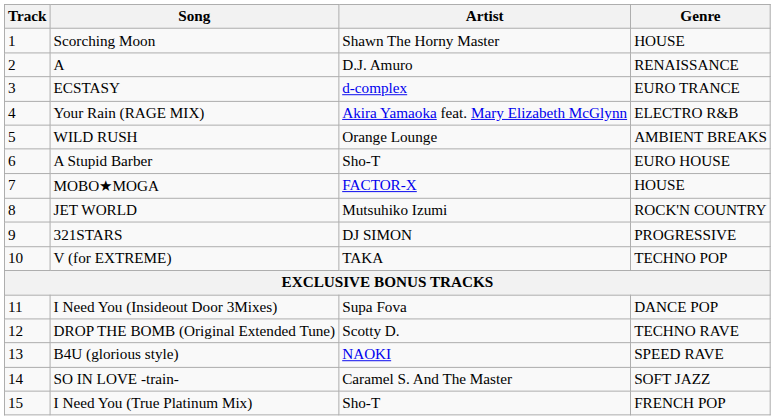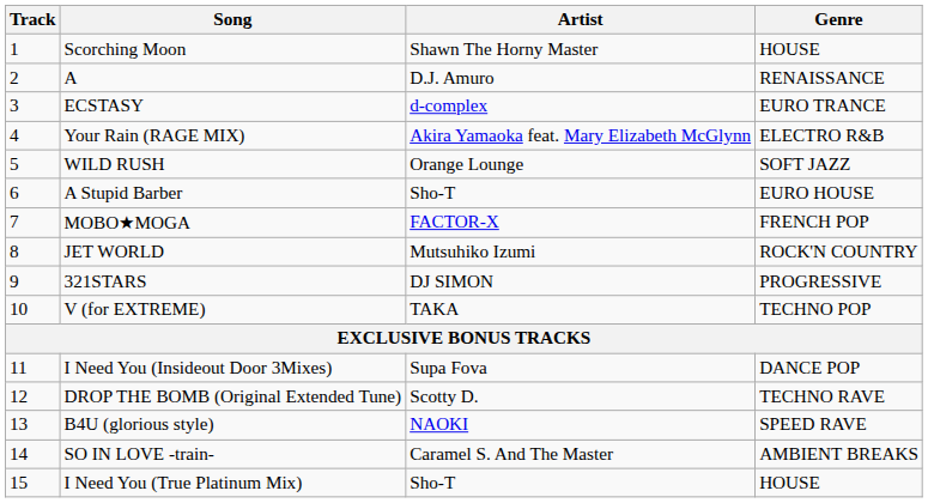WILD RUSH | Genre: AMBIENT BREAKS -> SOFT JAZZ
MOBO★MOGA | Genre: HOUSE -> FRENCH POP
SO IN LOVE -train- | Genre: SOFT JAZZ -> AMBIENT BREAKS
I Need You (True Platinum Mix) | Genre: FRENCH POP -> HOUSE
